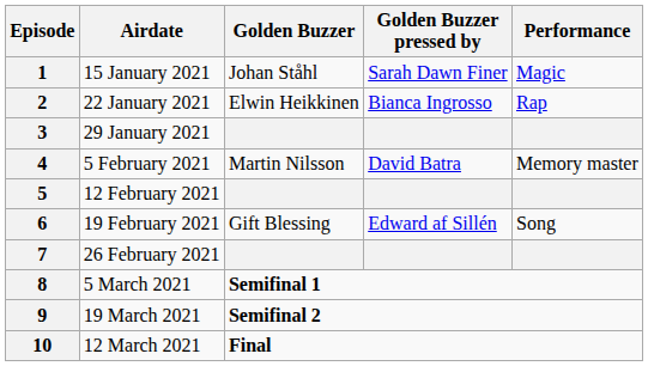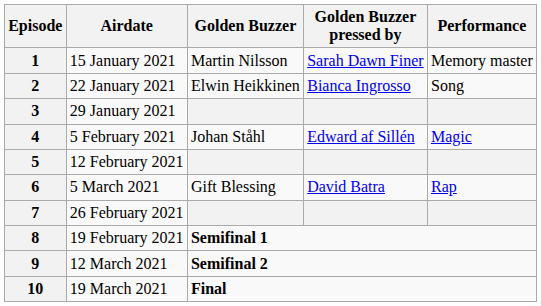1 | Golden Buzzer: Johan Ståhl -> Martin Nilsson
1 | Performance: Magic -> Memory master
2 | Performance: Rap -> Song
4 | Golden Buzzer: Martin Nilsson -> Johan Ståhl
4 | Golden Buzzer pressed by: David Batra -> Edward af Sillén
4 | Performance: Memory master -> Magic
6 | Airdate: 19 February 2021 -> 5 March 2021
6 | Golden Buzzer pressed by: Edward af Sillén -> David Batra
6 | Performance: Song -> Rap
8 | Airdate: 5 March 2021 -> 19 February 2021
9 | Airdate: 19 March 2021 -> 12 March 2021
10 | Airdate: 12 March 2021 -> 19 March 2021
